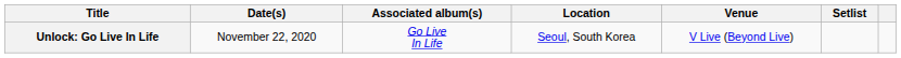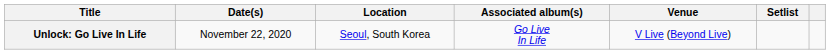columns swapped: Associated album(s) <-> Location
